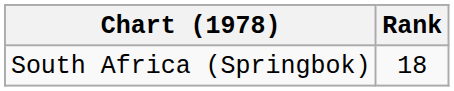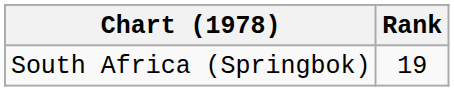South Africa (Springbok) | Rank: 18 -> 19
